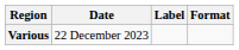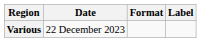columns swapped: Format <-> Label
